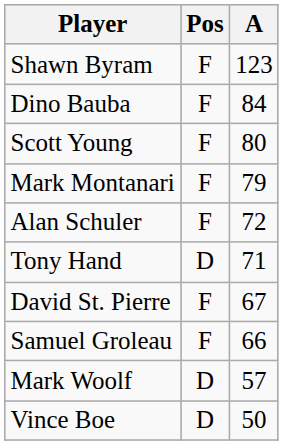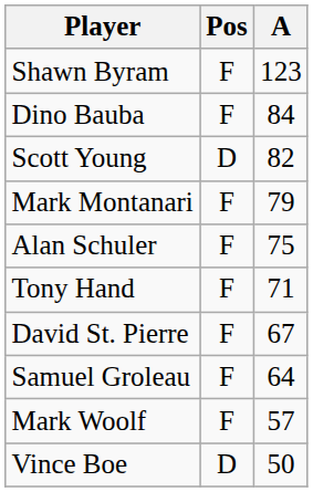Scott Young | Pos: F -> D
Scott Young | A: 80 -> 82
Alan Schuler | A: 72 -> 75
Tony Hand | Pos: D -> F
Samuel Groleau | A: 66 -> 64
Mark Woolf | Pos: D -> F
